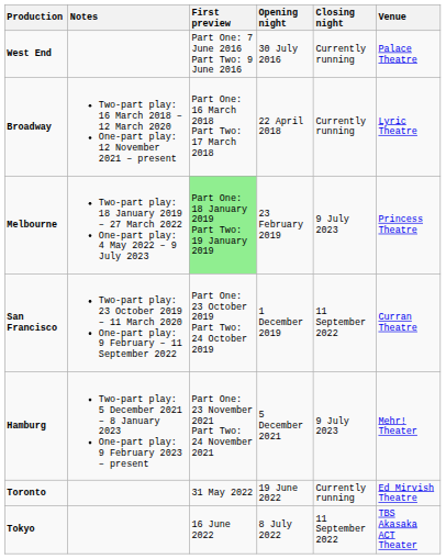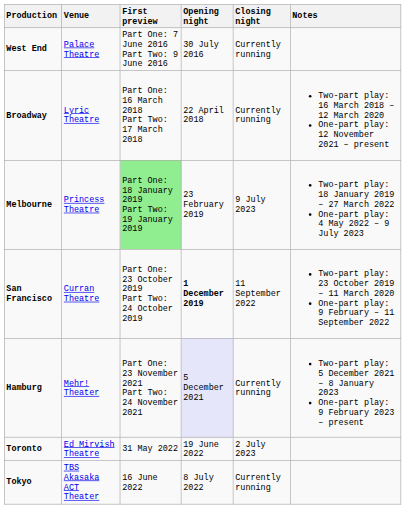columns swapped: Venue <-> Notes
San Francisco | Opening night: normal -> bold
Hamburg | Opening night: no background -> lavender background
Hamburg | Closing night: 9 July 2023 -> Currently running
Toronto | Closing night: Currently running -> 2 July 2023
Tokyo | Closing night: 11 September 2022 -> Currently running
